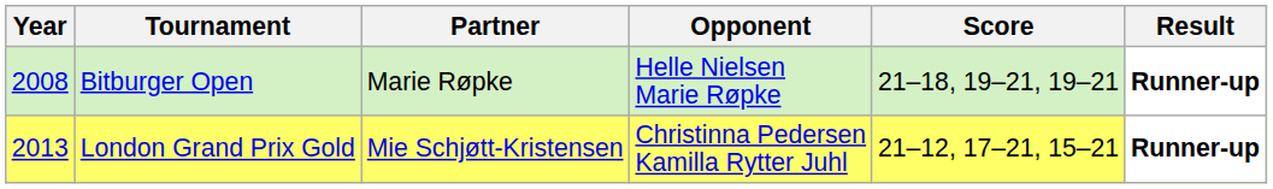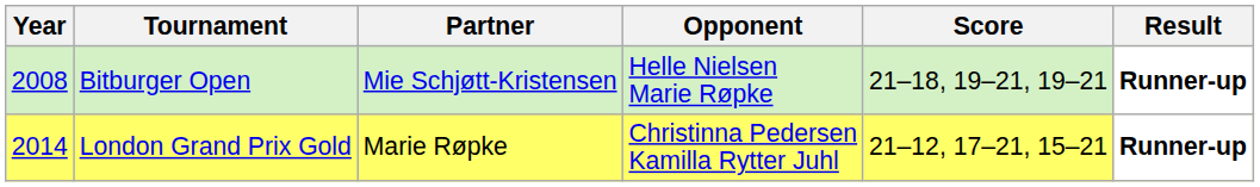Bitburger Open | Partner: Marie Røpke -> Mie Schjøtt-Kristensen
London Grand Prix Gold | Year: 2013 -> 2014
London Grand Prix Gold | Partner: Mie Schjøtt-Kristensen -> Marie Røpke
